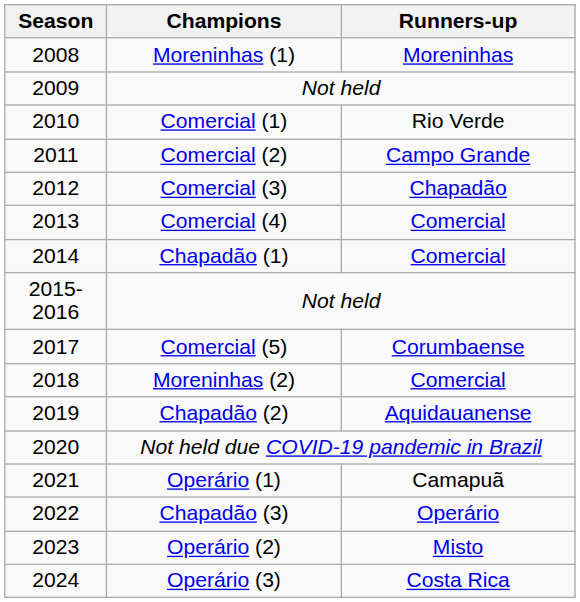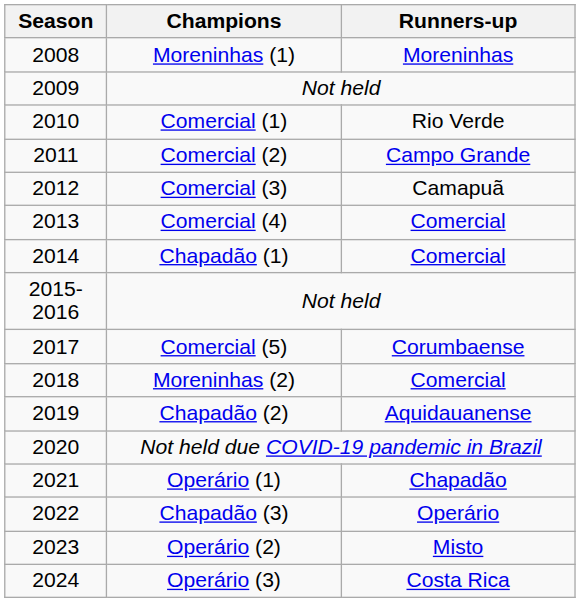Comercial (3) | Runners-up: Chapadão -> Camapuã
Operário (1) | Runners-up: Camapuã -> Chapadão
